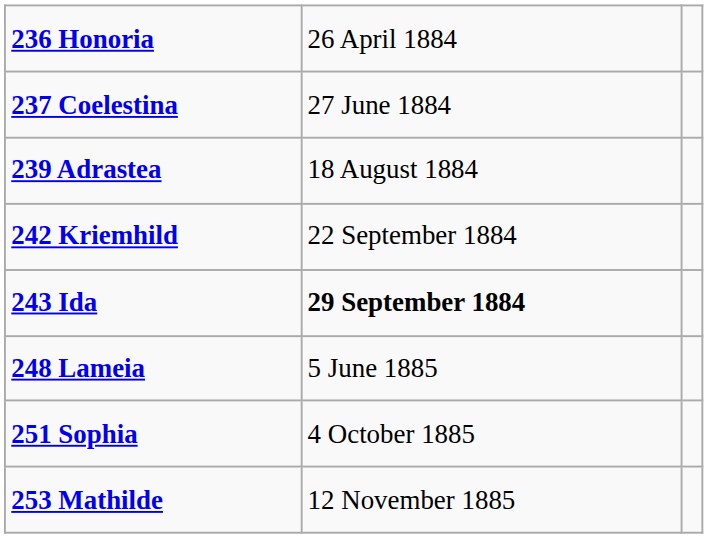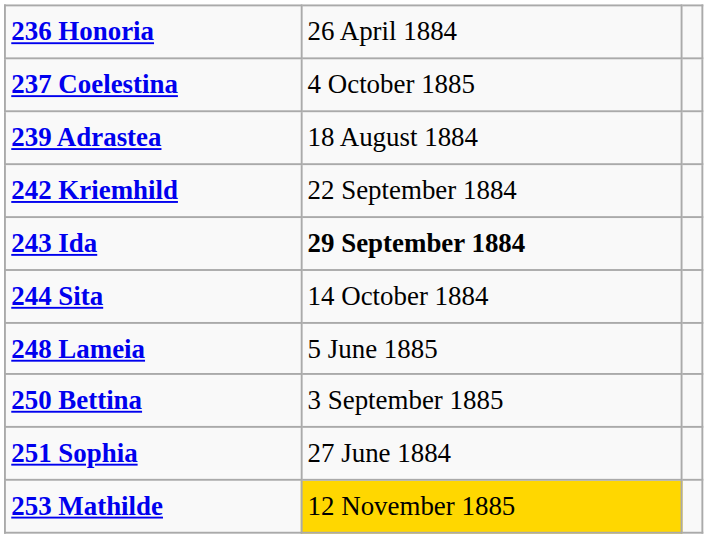237 Coelestina | column 2: 27 June 1884 -> 4 October 1885
+ row: 244 Sita | 14 October 1884
+ row: 250 Bettina | 3 September 1885
251 Sophia | column 2: 4 October 1885 -> 27 June 1884
253 Mathilde | column 2: no background -> gold background
